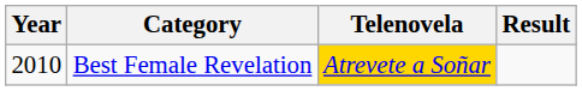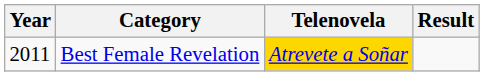Best Female Revelation | Year: 2010 -> 2011
